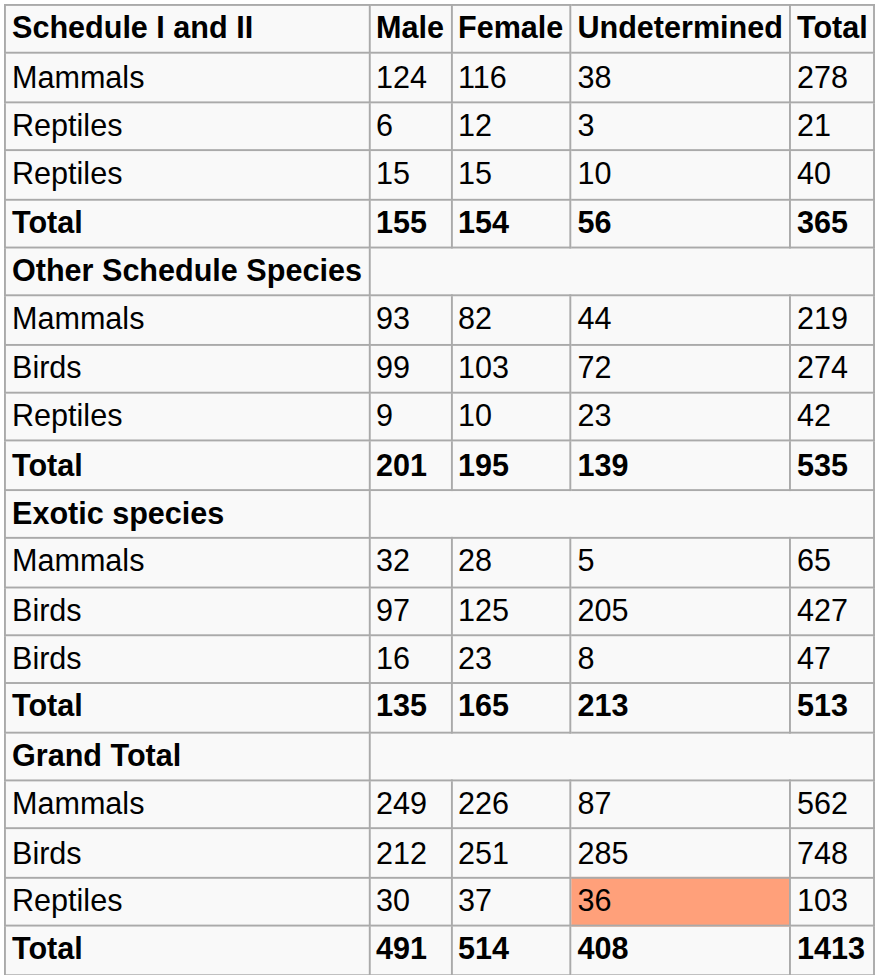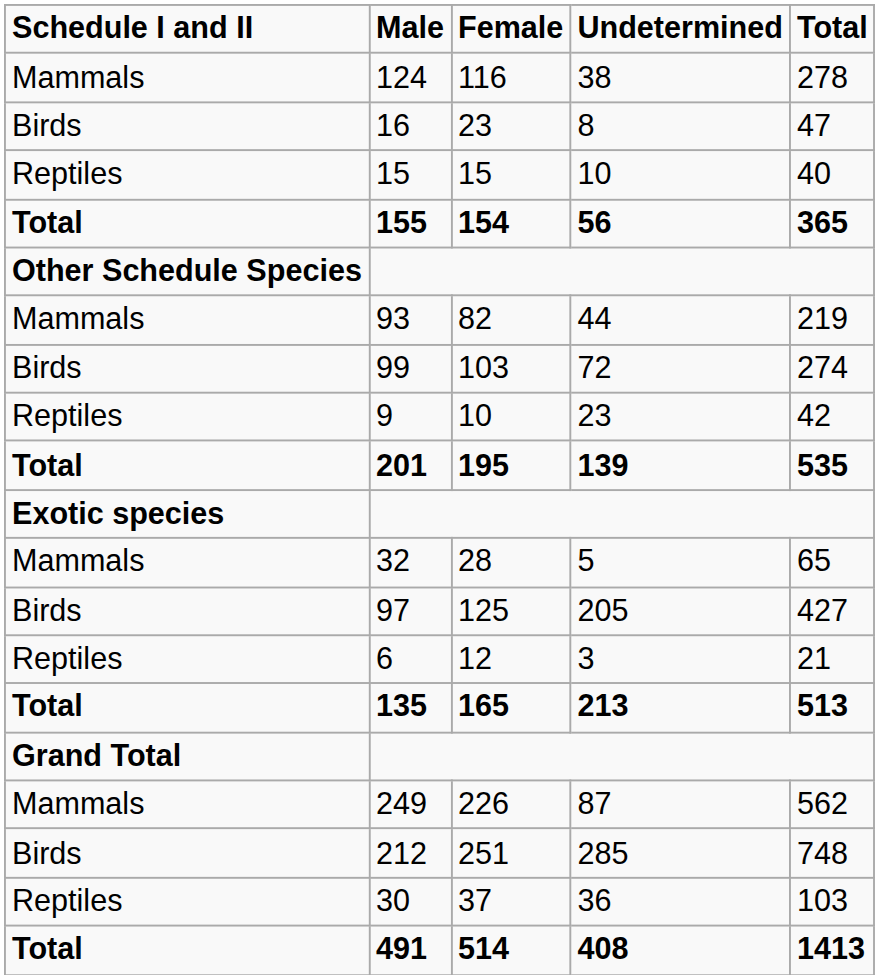rows swapped: 16 <-> 6
30 | Undetermined: lightsalmon background -> no background
